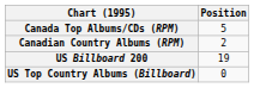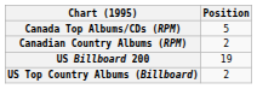US Top Country Albums (Billboard) | Position: 0 -> 2
